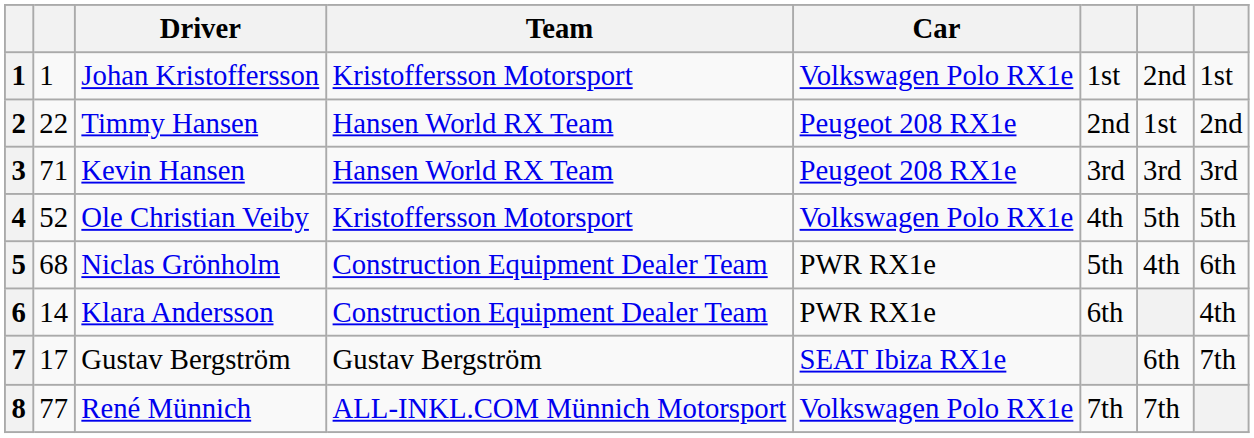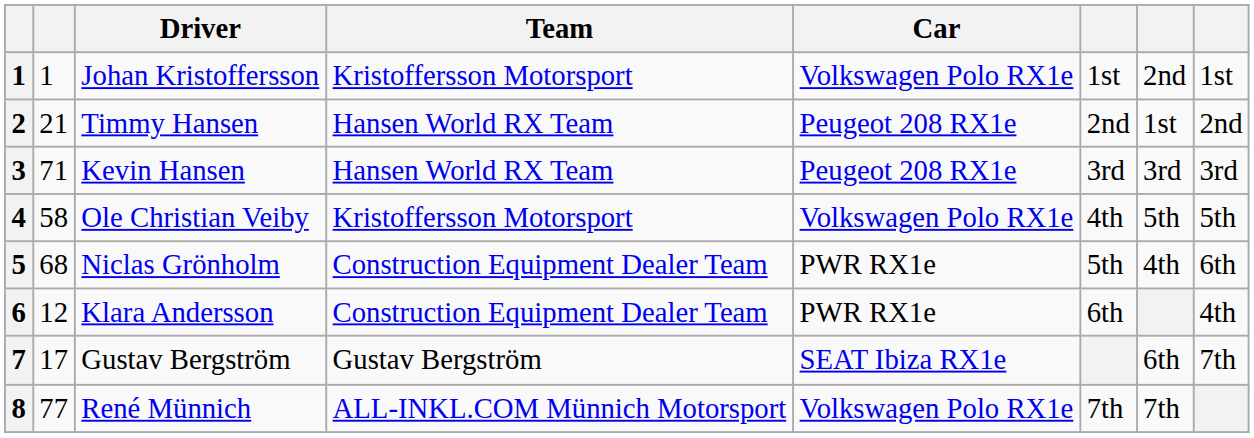2 | column 2: 22 -> 21
4 | column 2: 52 -> 58
6 | column 2: 14 -> 12
